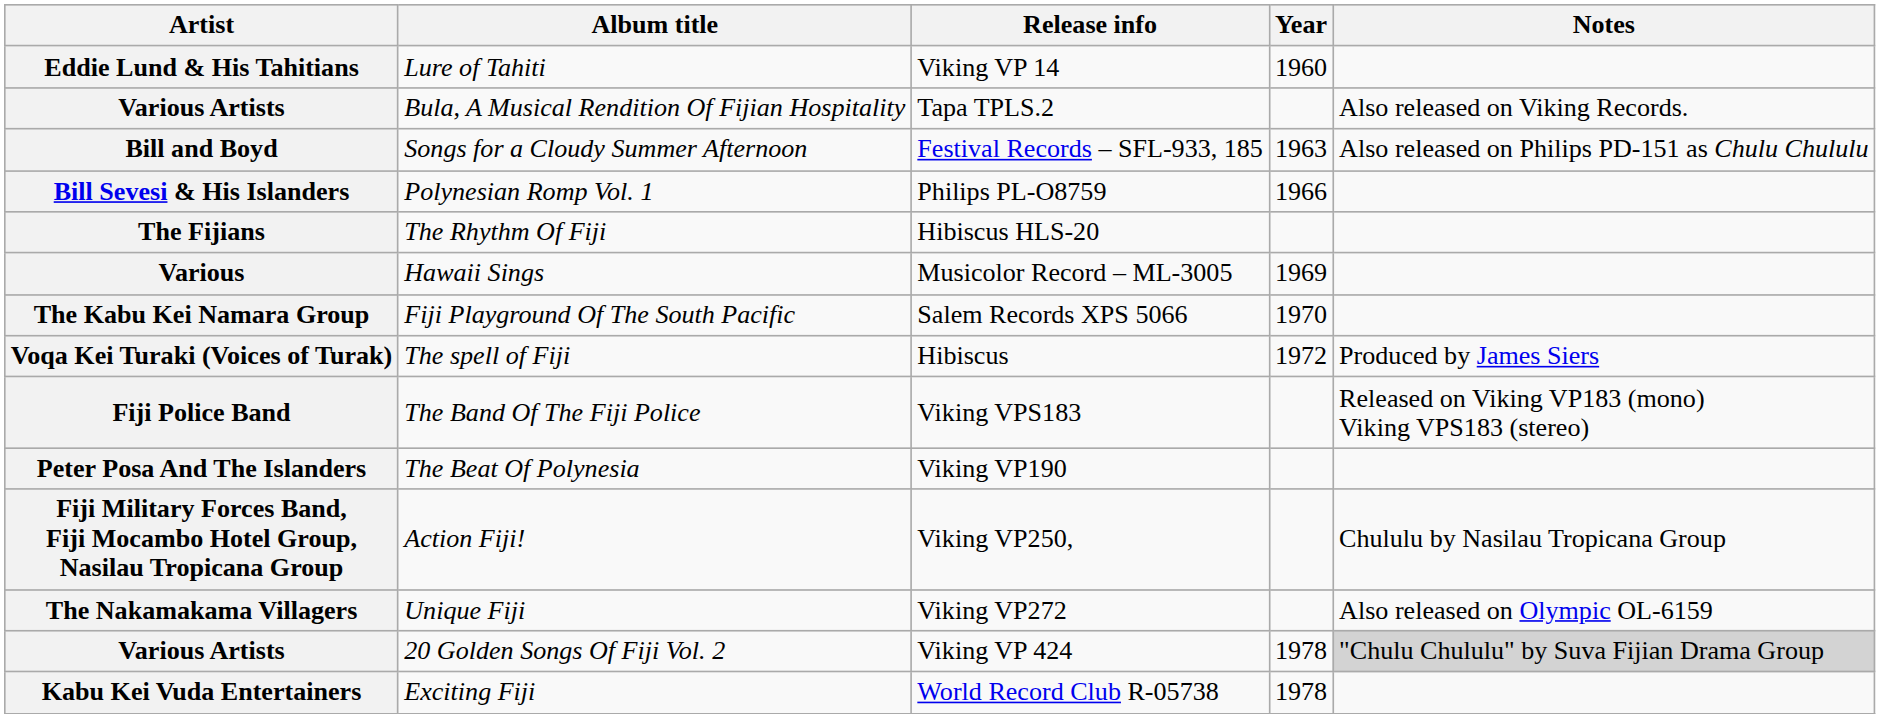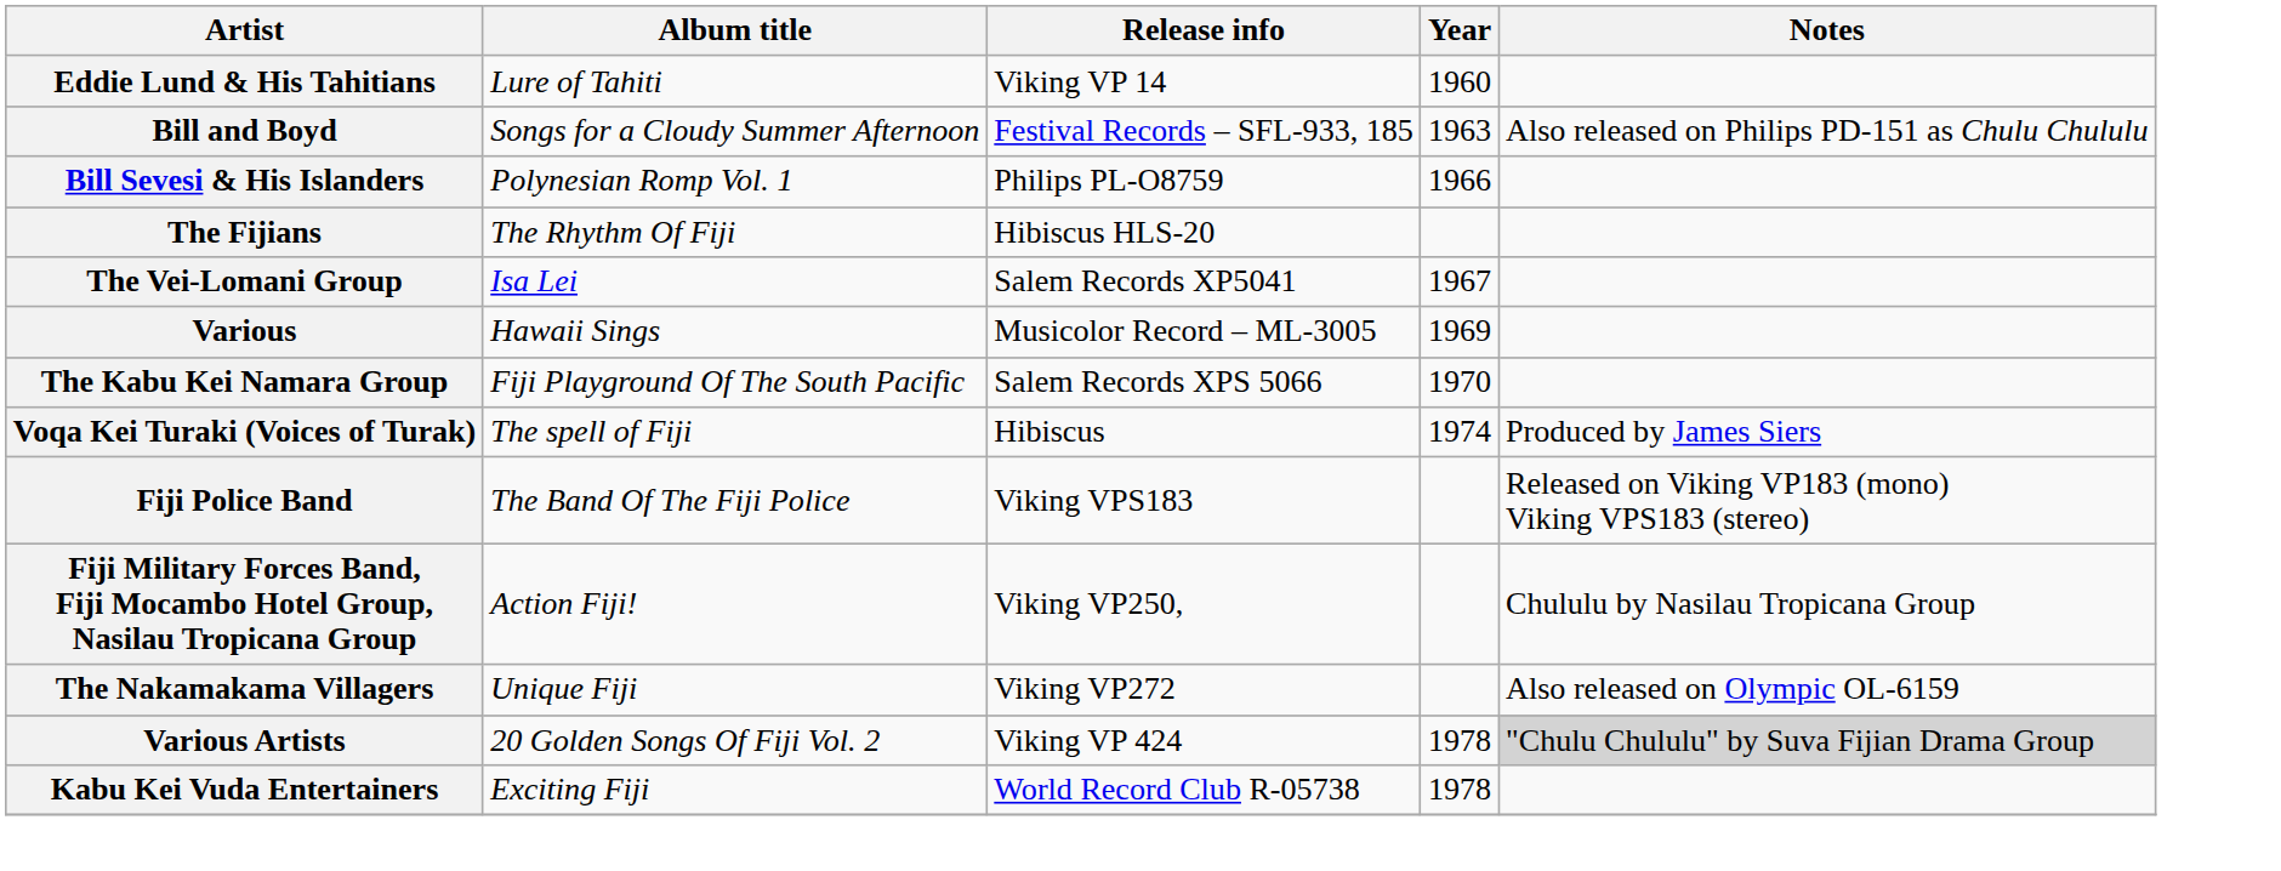- row: Various Artists | Bula, A Musical Rendition Of Fijian Hospitality | Tapa TPLS.2 | Also released on Viking Records.
+ row: The Vei-Lomani Group | Isa Lei | Salem Records XP5041 | 1967
The spell of Fiji | Year: 1972 -> 1974
- row: Peter Posa And The Islanders | The Beat Of Polynesia | Viking VP190
